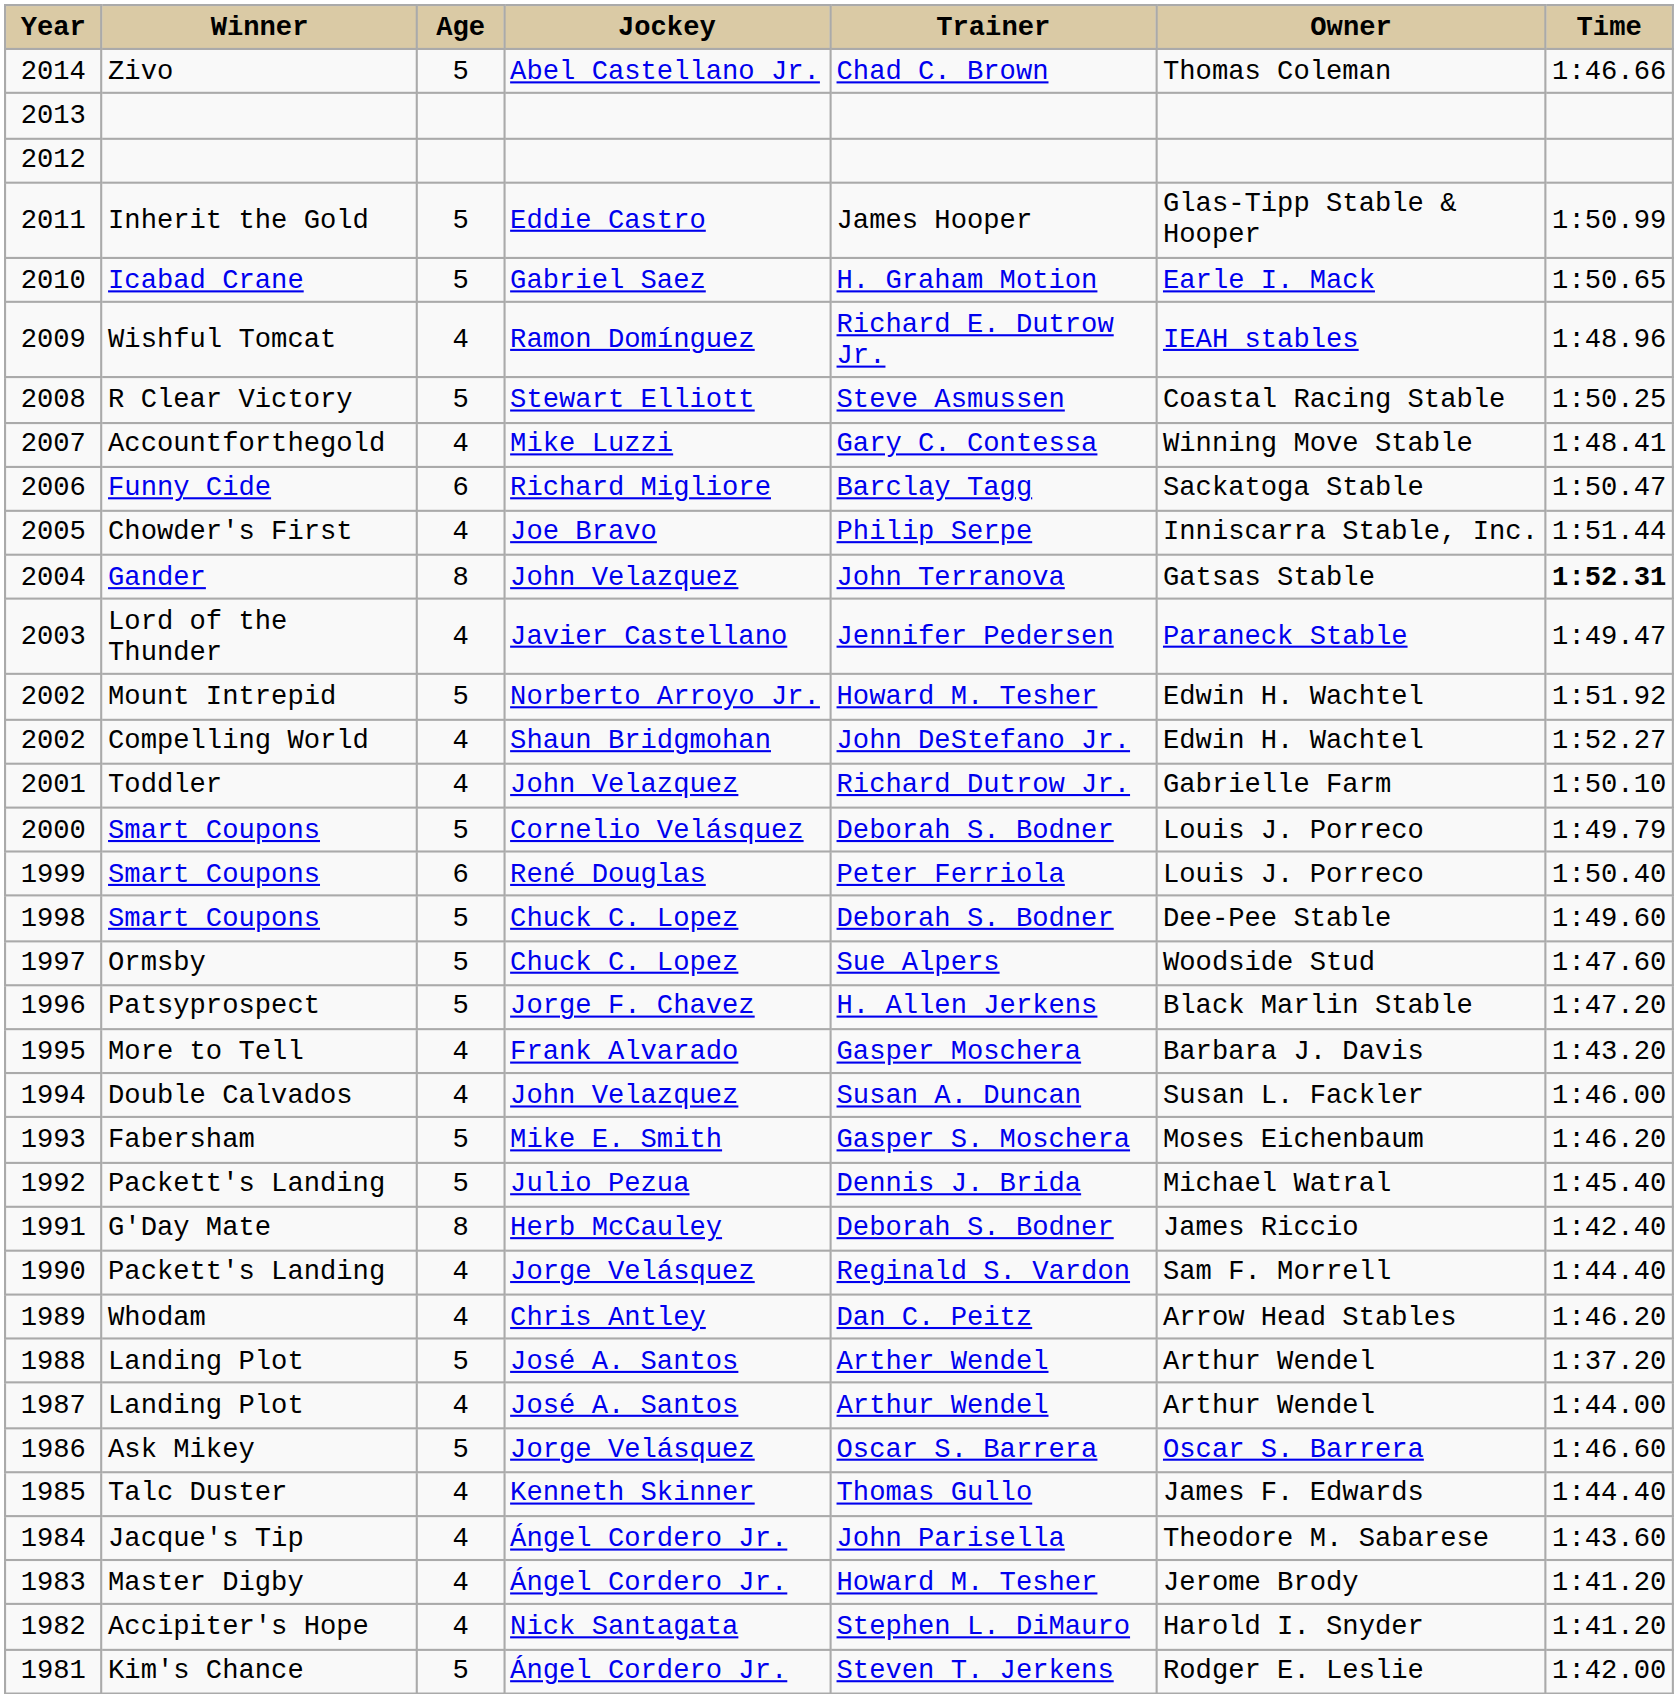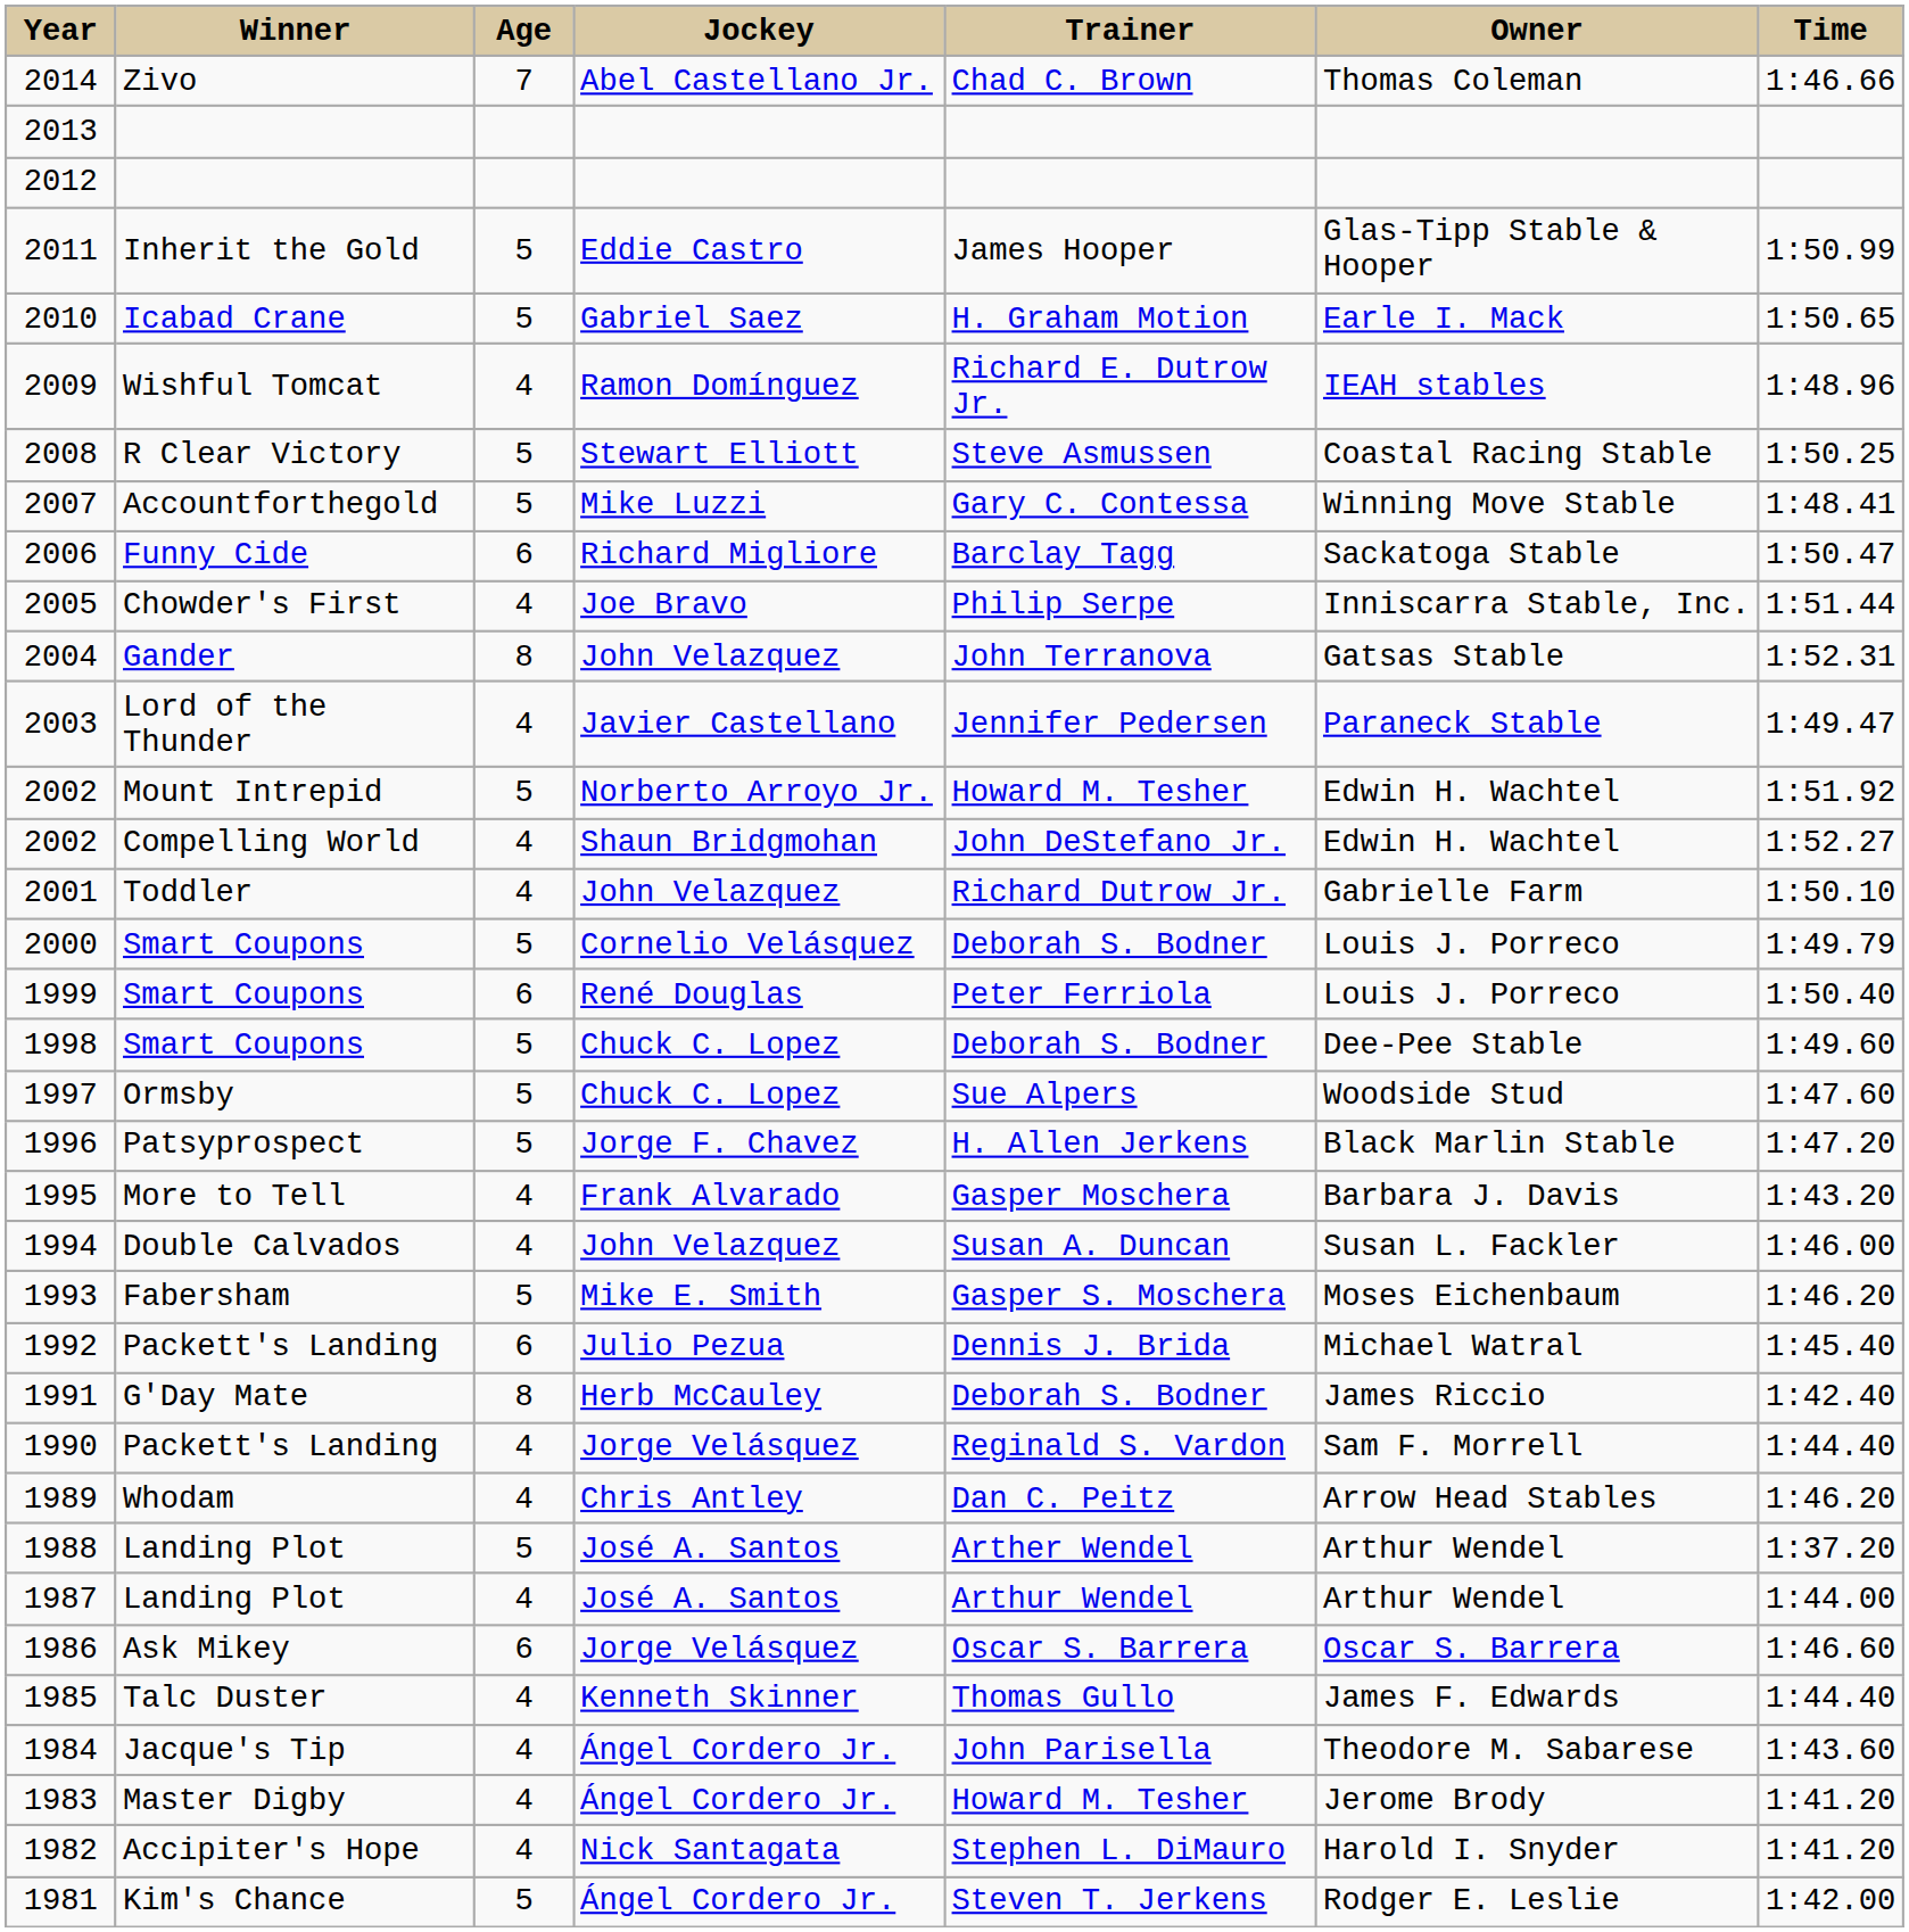2014 | Age: 5 -> 7
2007 | Age: 4 -> 5
2004 | Time: bold -> normal
1992 | Age: 5 -> 6
1986 | Age: 5 -> 6
